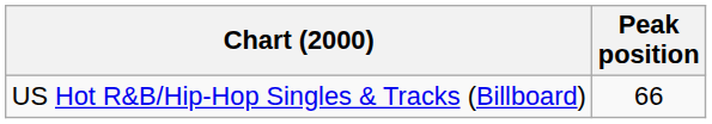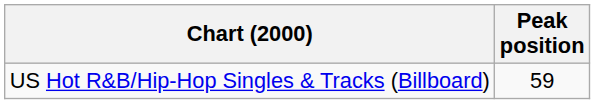US Hot R&B/Hip-Hop Singles & Tracks (Billboard) | Peak position: 66 -> 59
